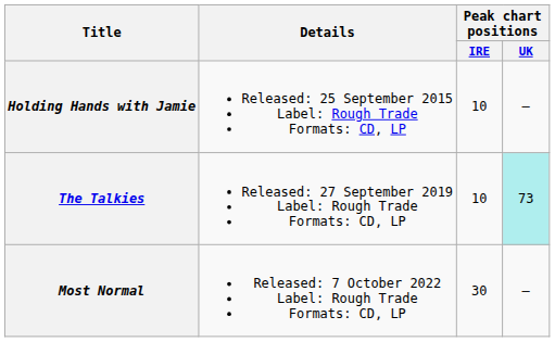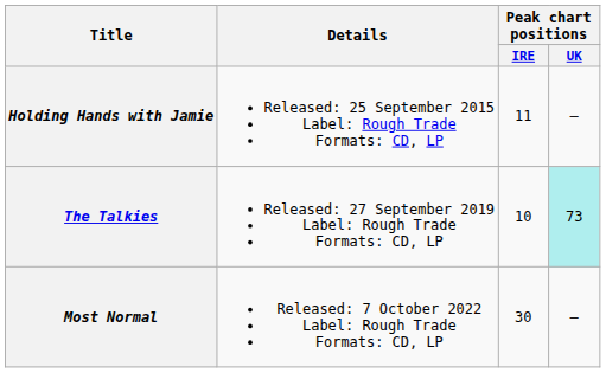Holding Hands with Jamie | Peak chart positions / IRE: 10 -> 11
